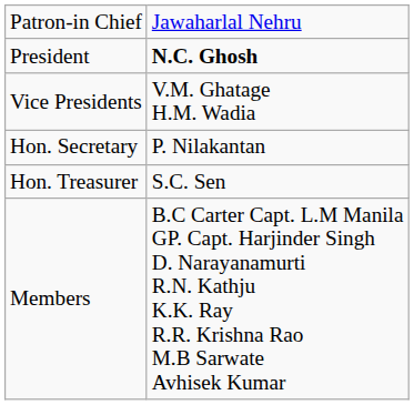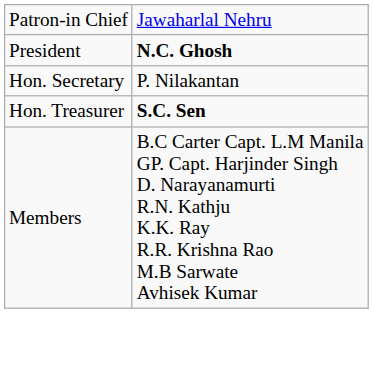- row: Vice Presidents | V.M. Ghatage H.M. Wadia
Hon. Treasurer | column 2: normal -> bold
